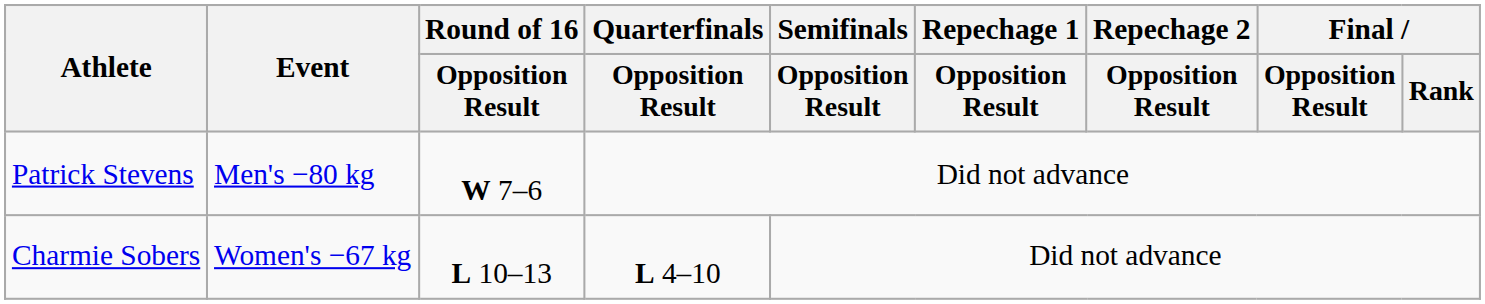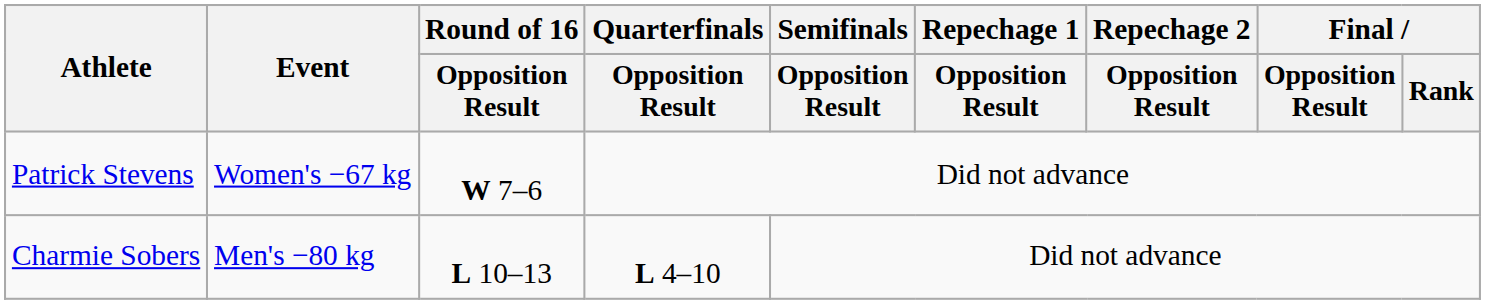Patrick Stevens | Event: Men's −80 kg -> Women's −67 kg
Charmie Sobers | Event: Women's −67 kg -> Men's −80 kg
